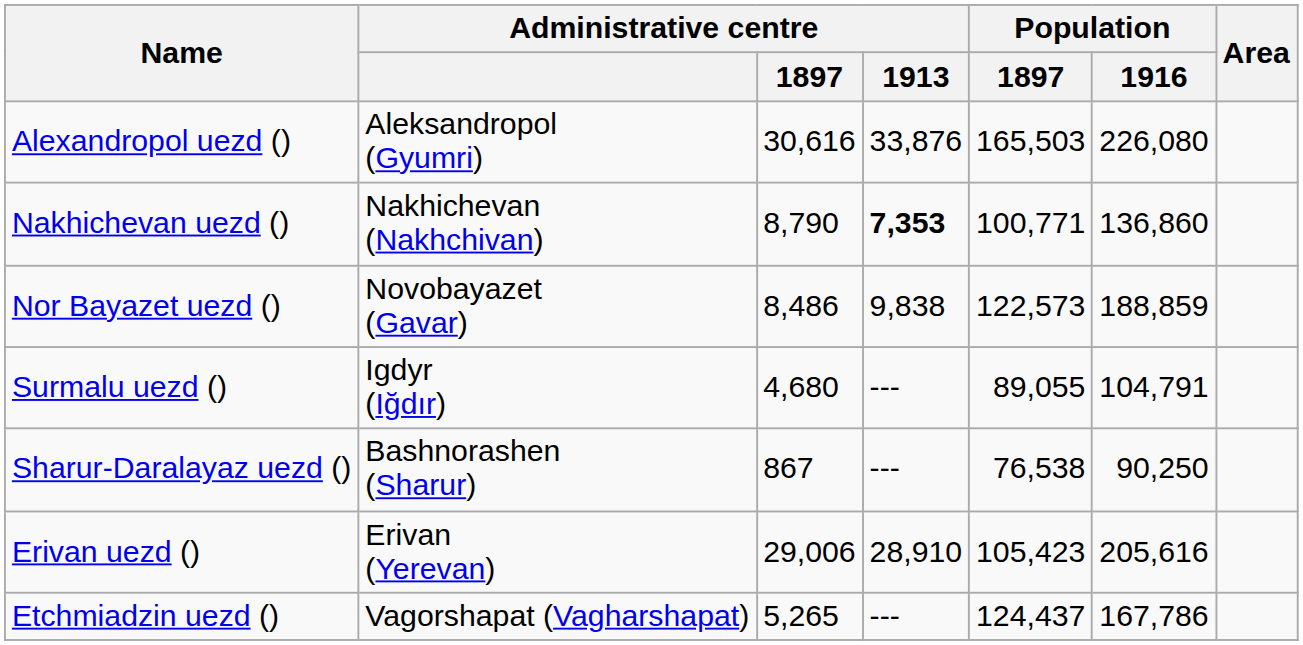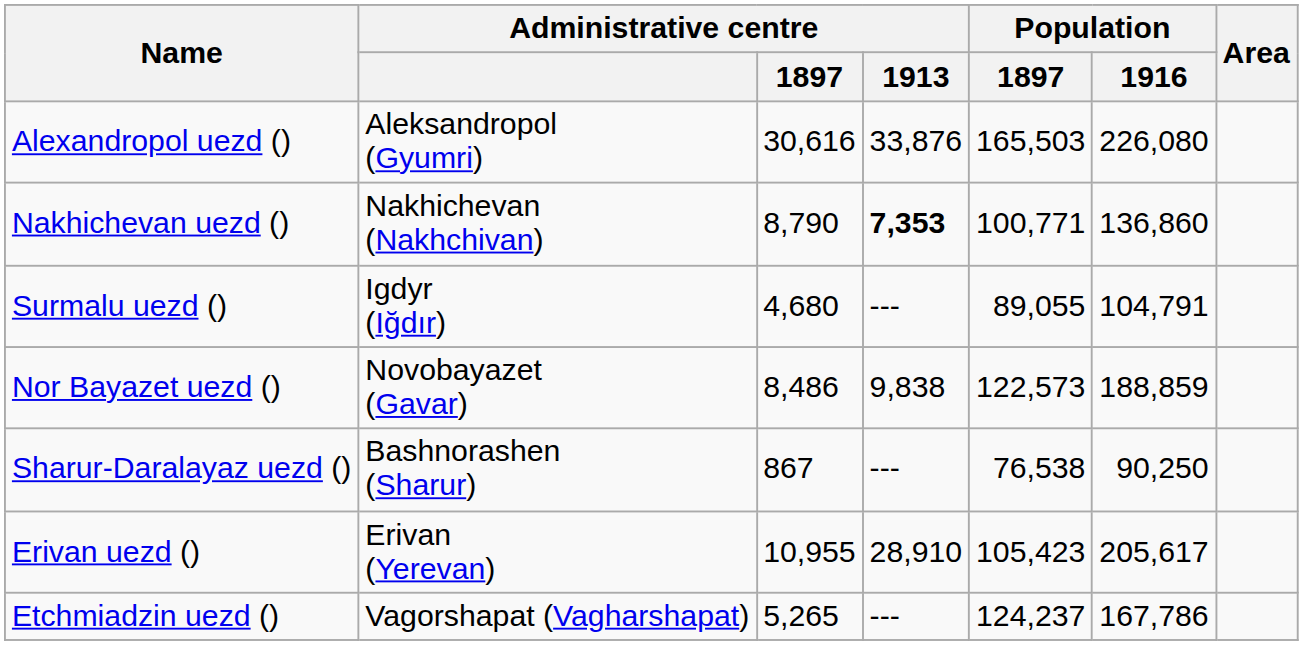rows swapped: Nor Bayazet uezd () <-> Surmalu uezd ()
Erivan uezd () | Administrative centre / 1897: 29,006 -> 10,955
Erivan uezd () | Population / 1916: 205,616 -> 205,617
Etchmiadzin uezd () | Population / 1897: 124,437 -> 124,237
